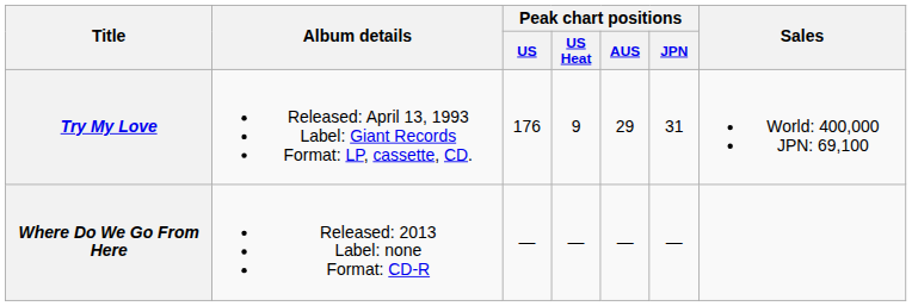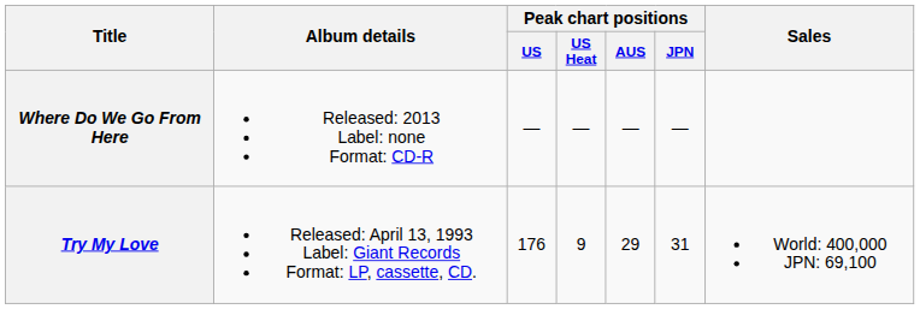rows swapped: Try My Love <-> Where Do We Go From Here
